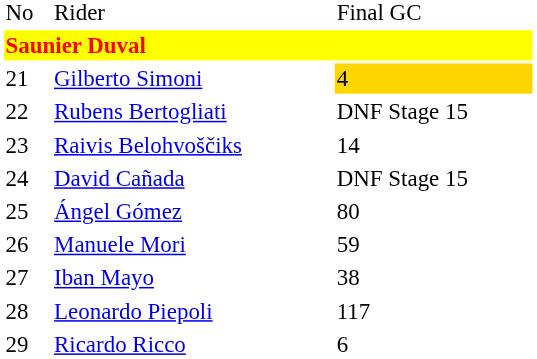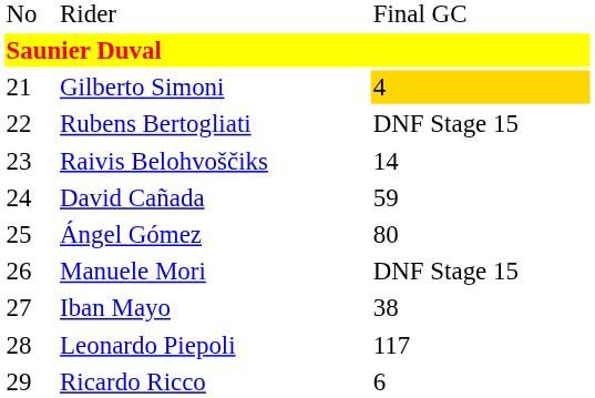David Cañada | column 3: DNF Stage 15 -> 59
Manuele Mori | column 3: 59 -> DNF Stage 15
